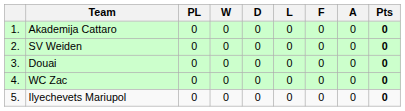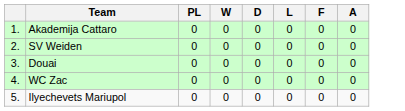- column: Pts | 0 | 0 | 0 | 0 | 0
